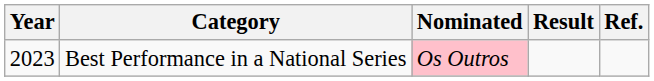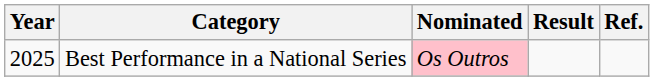Best Performance in a National Series | Year: 2023 -> 2025
